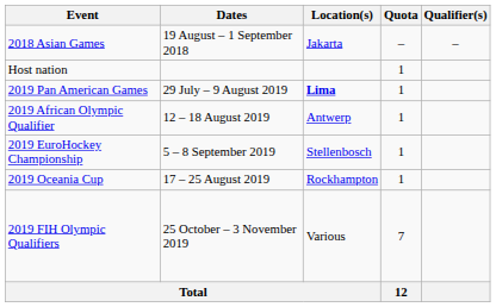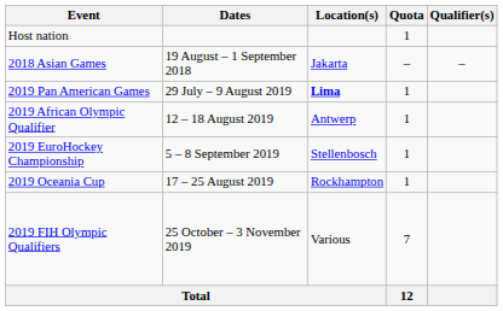rows swapped: Host nation <-> 2018 Asian Games
